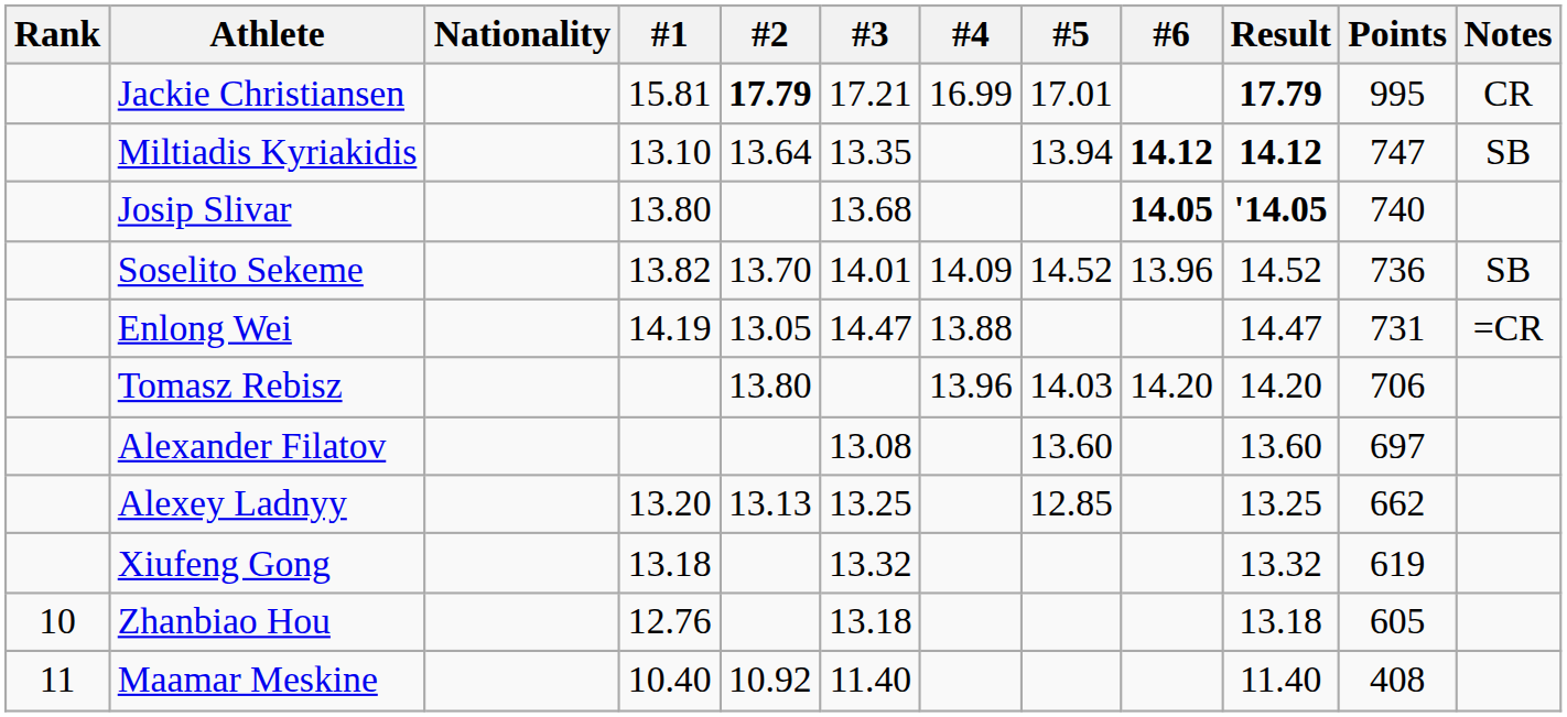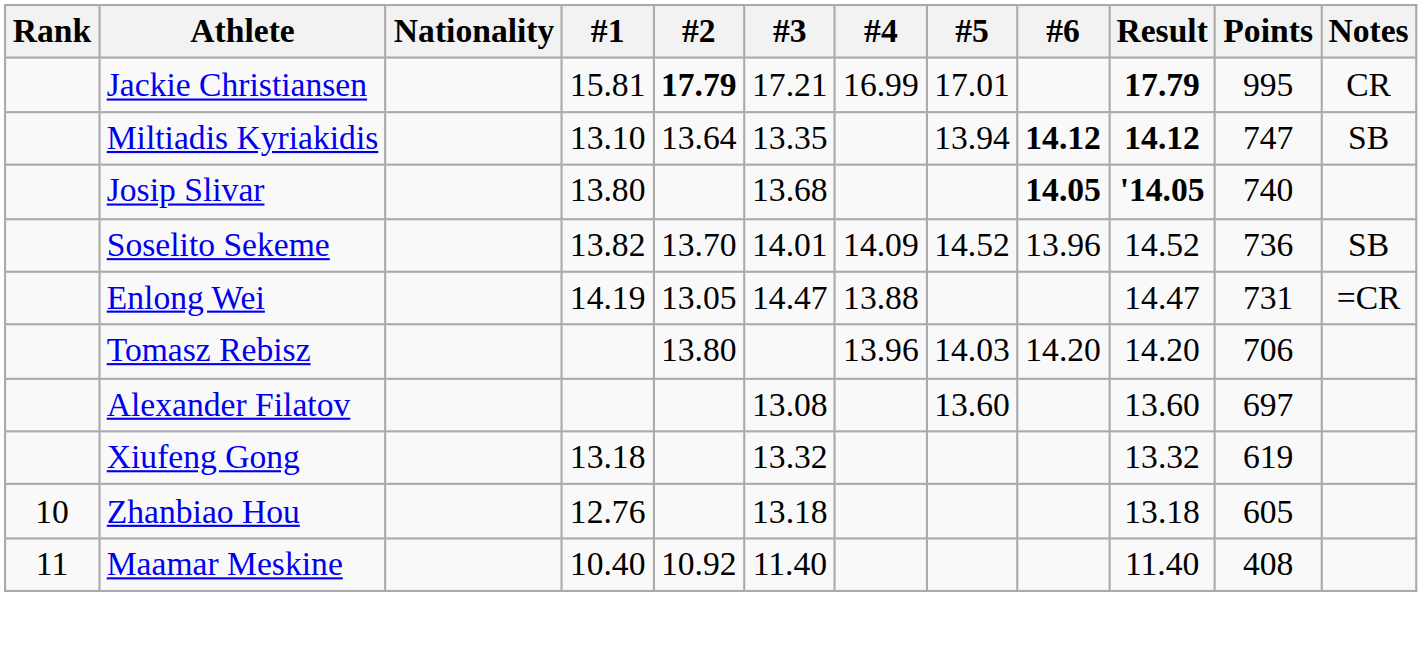- row: Alexey Ladnyy | 13.20 | 13.13 | 13.25 | 12.85 | 13.25 | 662
